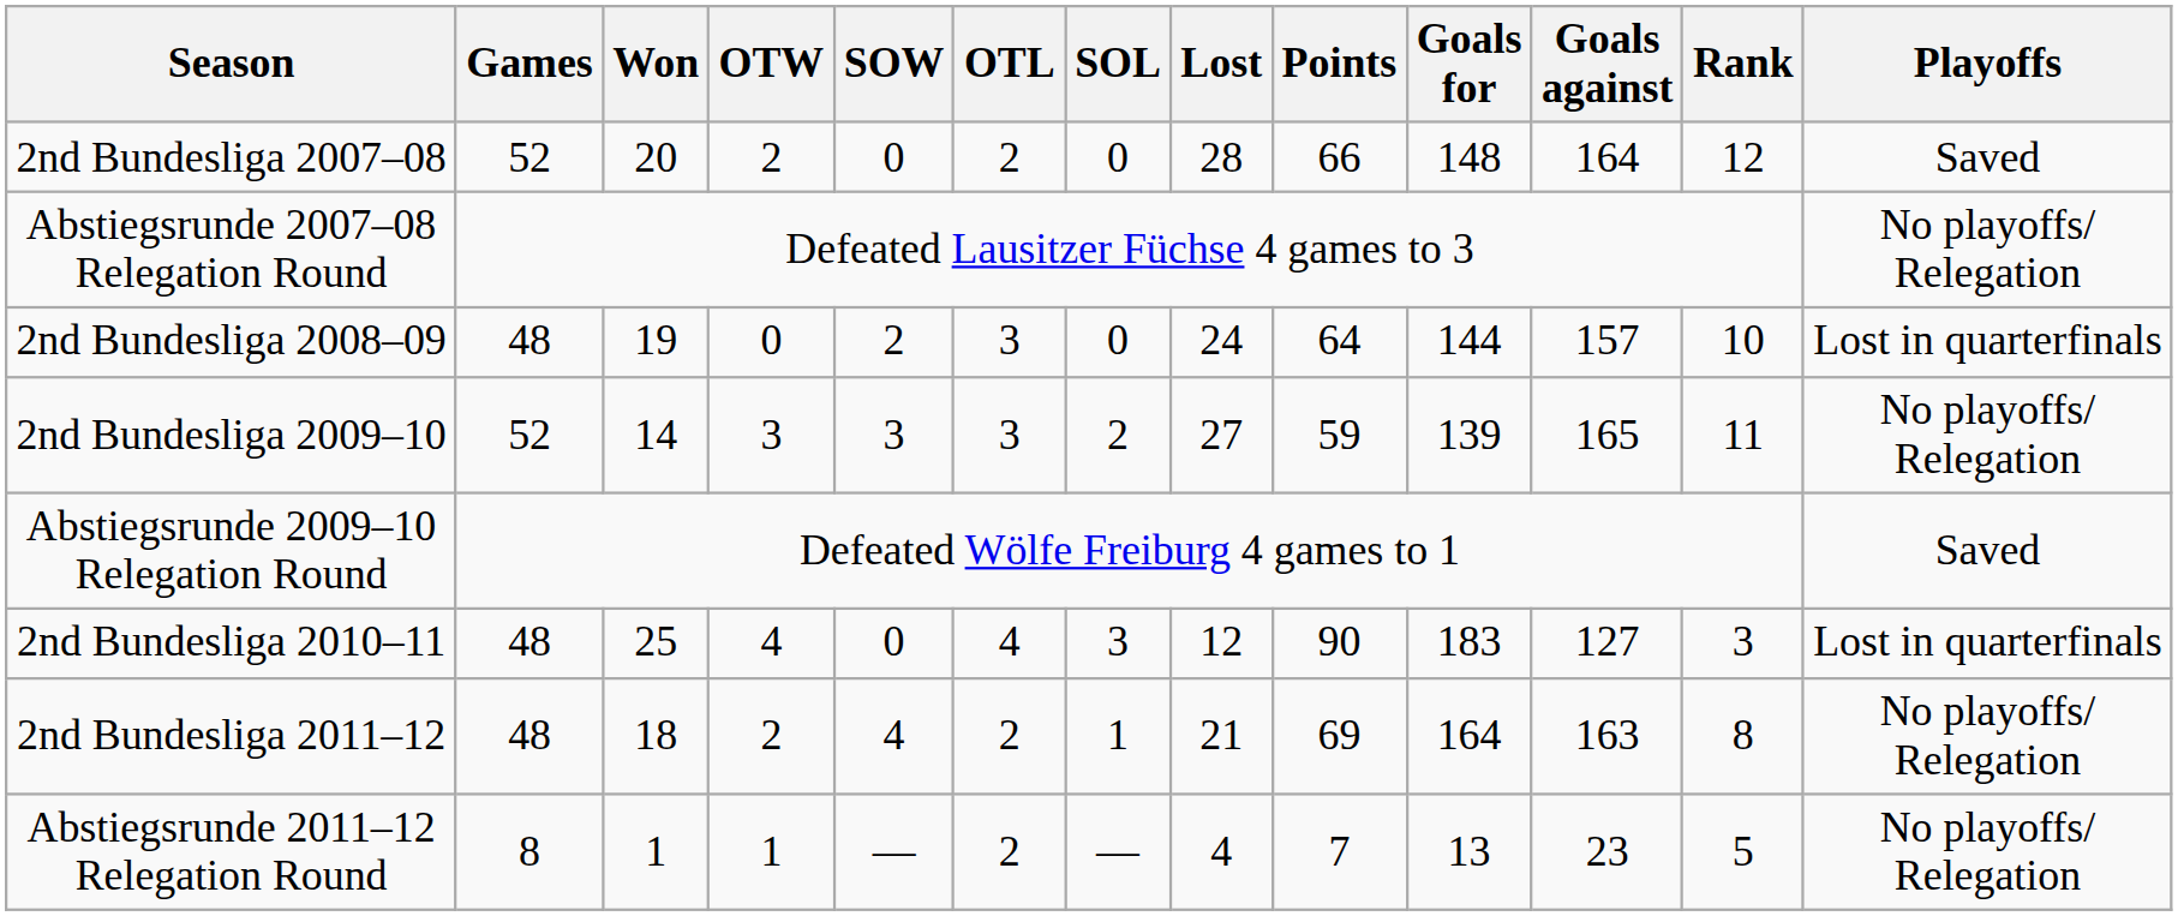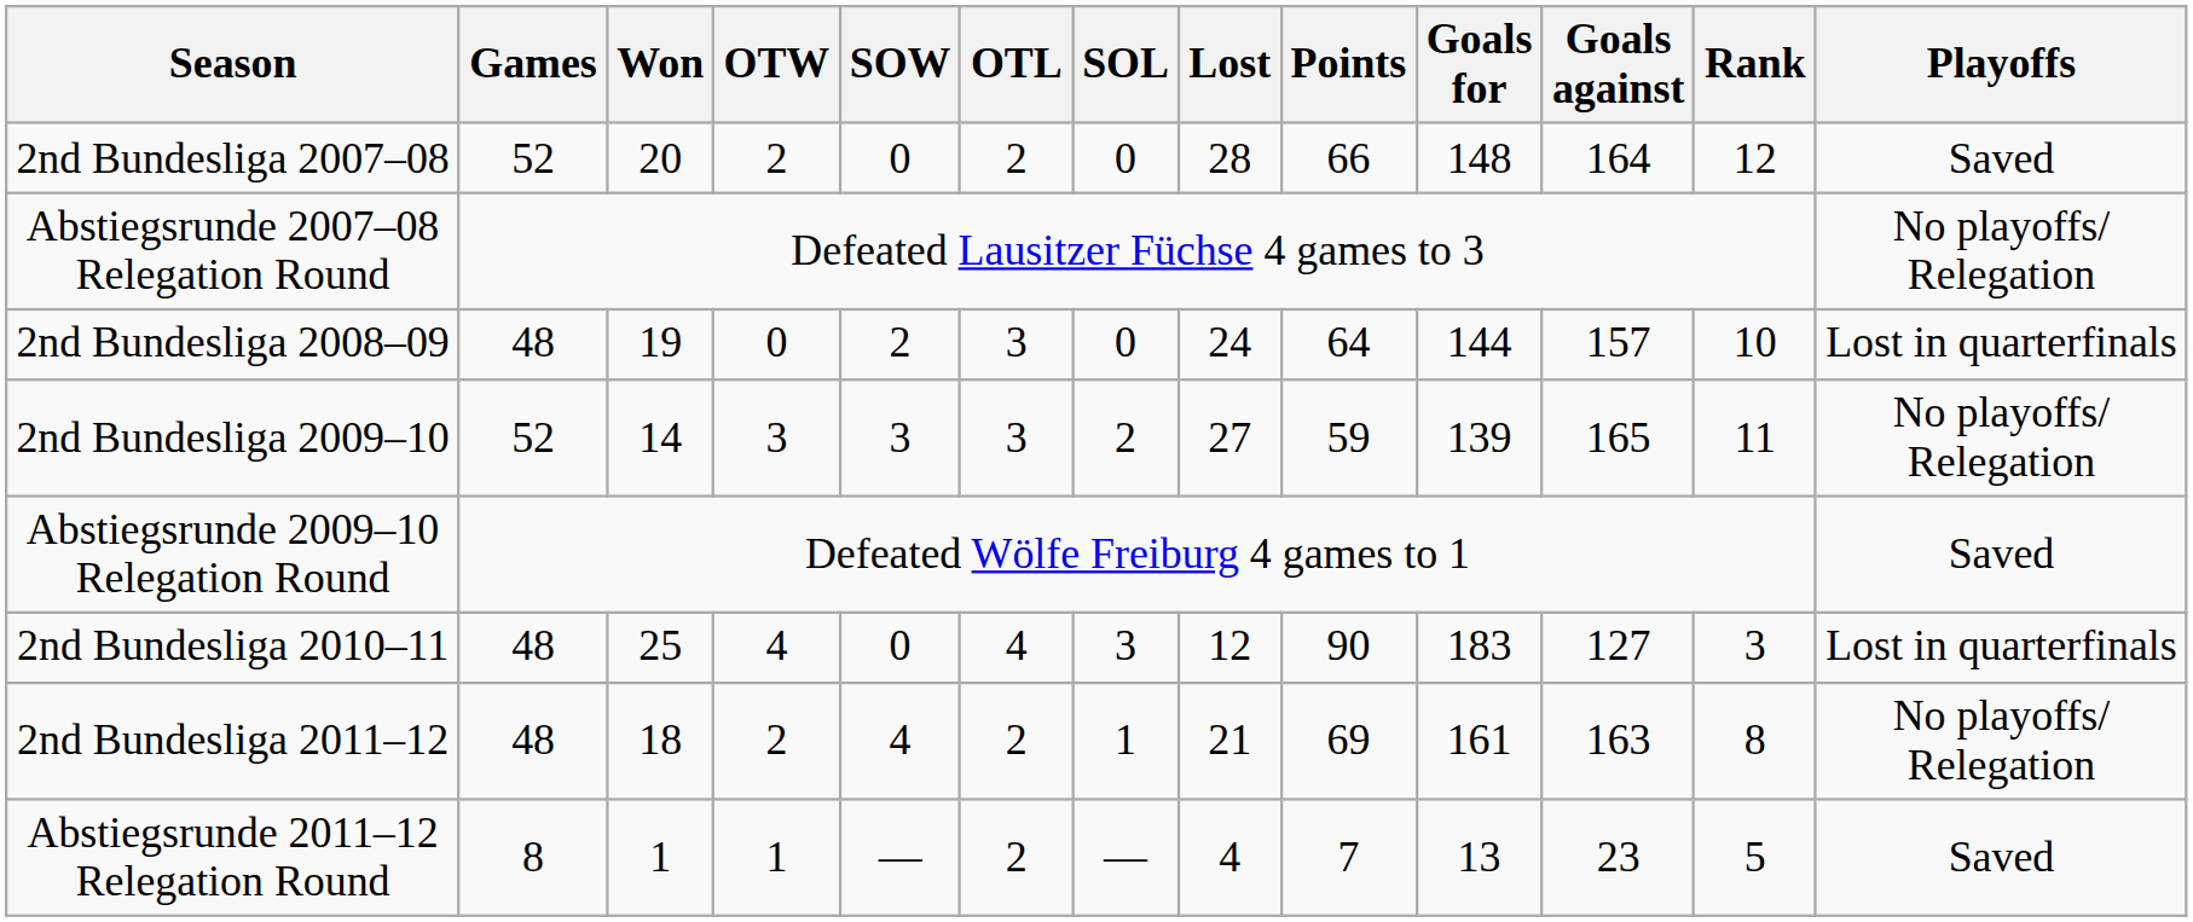2nd Bundesliga 2011–12 | Goals for: 164 -> 161
Abstiegsrunde 2011–12 Relegation Round | Playoffs: No playoffs/ Relegation -> Saved
